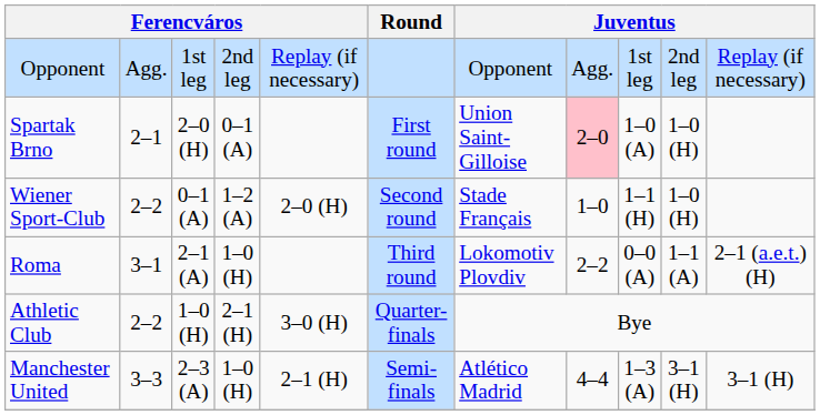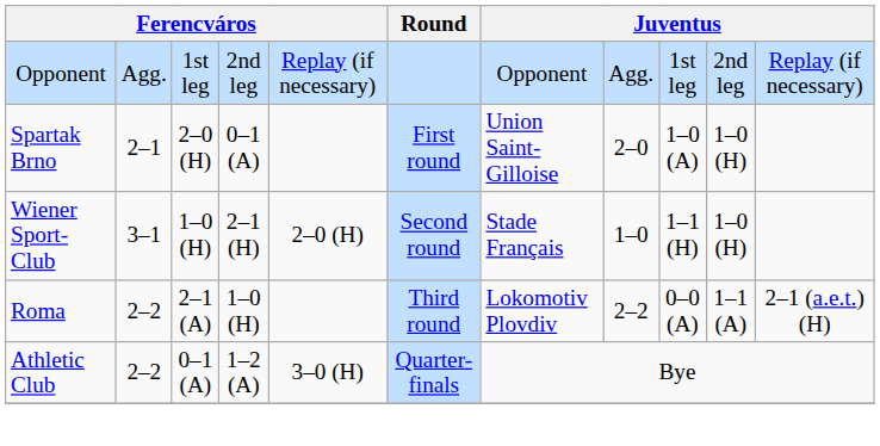Spartak Brno | column 8: pink background -> no background
Wiener Sport-Club | column 2: 2–2 -> 3–1
Wiener Sport-Club | column 3: 0–1 (A) -> 1–0 (H)
Wiener Sport-Club | column 4: 1–2 (A) -> 2–1 (H)
Roma | column 2: 3–1 -> 2–2
Athletic Club | column 3: 1–0 (H) -> 0–1 (A)
Athletic Club | column 4: 2–1 (H) -> 1–2 (A)
- row: Manchester United | 3–3 | 2–3 (A) | 1–0 (H) | 2–1 (H) | Semi-finals | Atlético Madrid | 4–4 | 1–3 (A) | 3–1 (H) | 3–1 (H)
